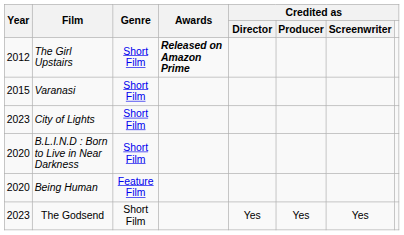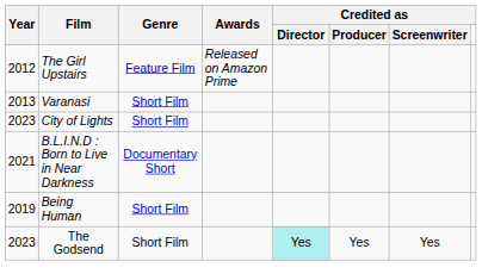The Girl Upstairs | Genre: Short Film -> Feature Film
The Girl Upstairs | Awards: bold -> normal
Varanasi | Year: 2015 -> 2013
B.L.I.N.D : Born to Live in Near Darkness | Year: 2020 -> 2021
B.L.I.N.D : Born to Live in Near Darkness | Genre: Short Film -> Documentary Short
Being Human | Year: 2020 -> 2019
Being Human | Genre: Feature Film -> Short Film
The Godsend | Credited as / Director: no background -> paleturquoise background
